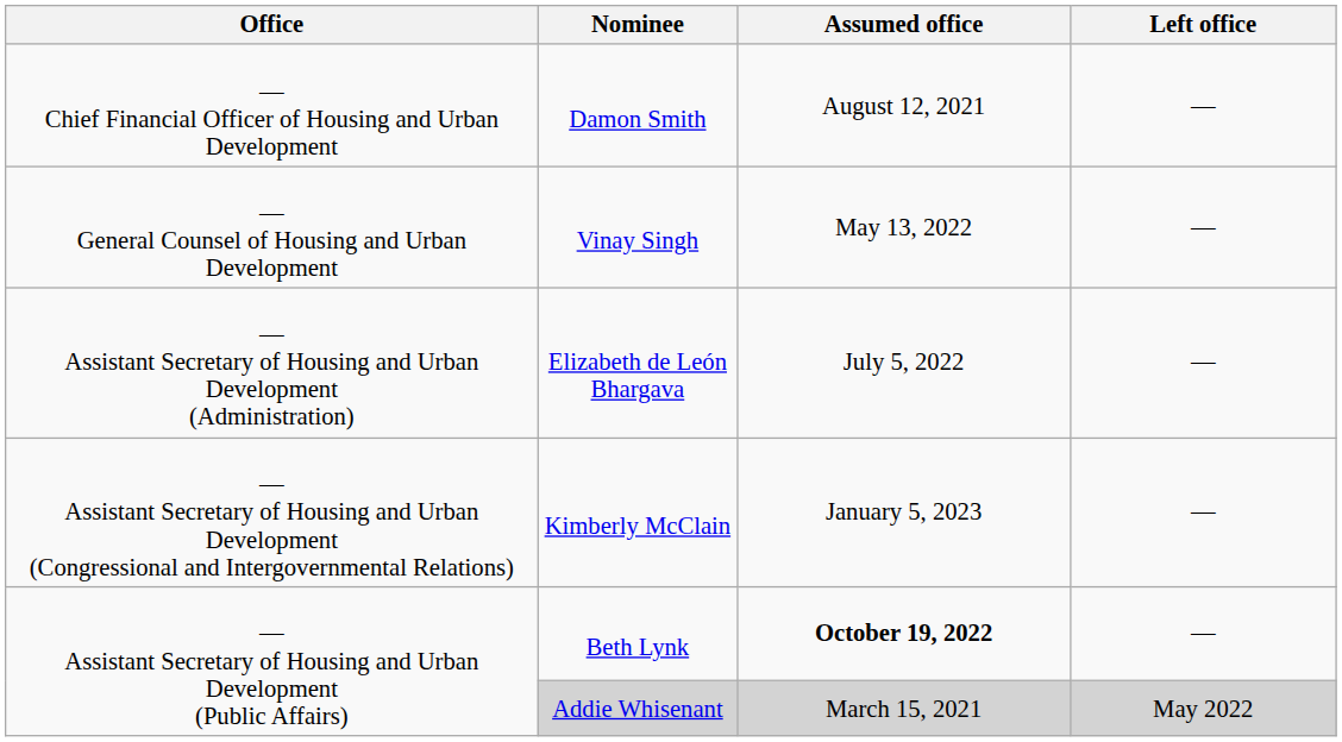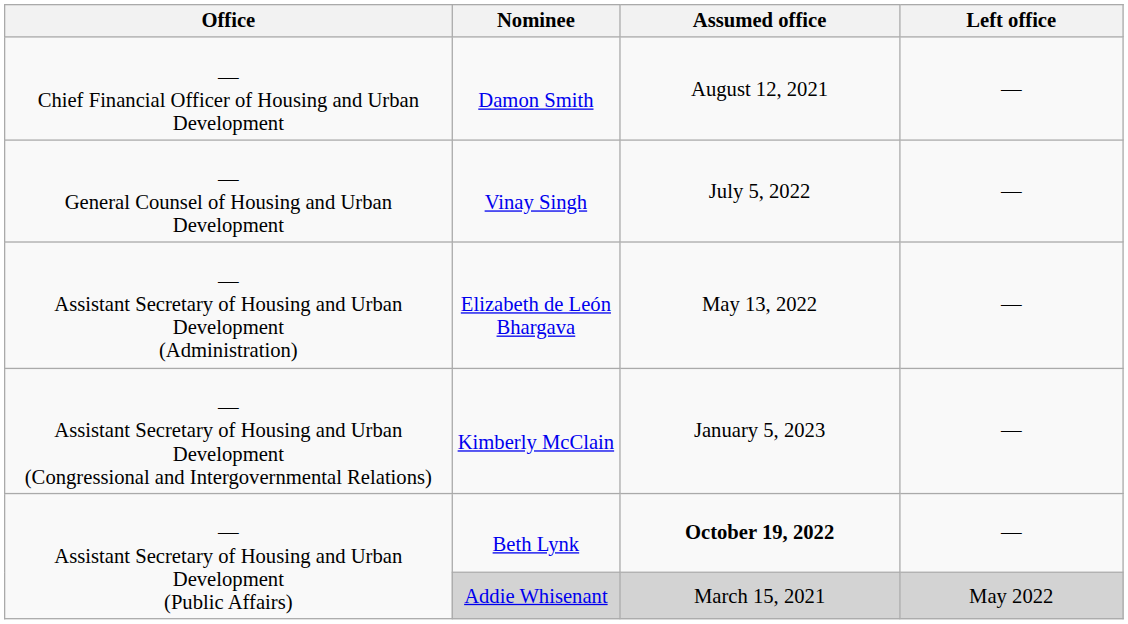Vinay Singh | Assumed office: May 13, 2022 -> July 5, 2022
Elizabeth de León Bhargava | Assumed office: July 5, 2022 -> May 13, 2022
